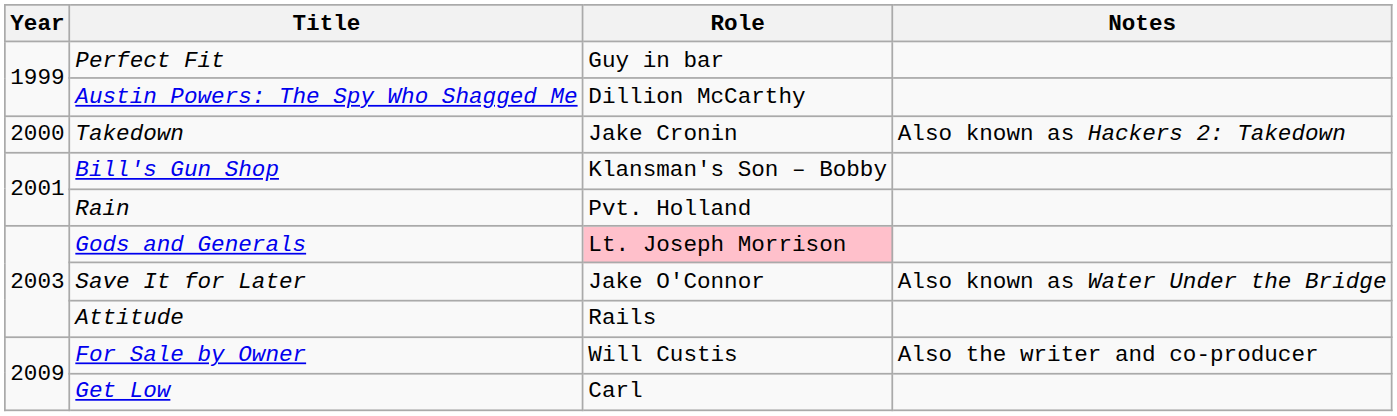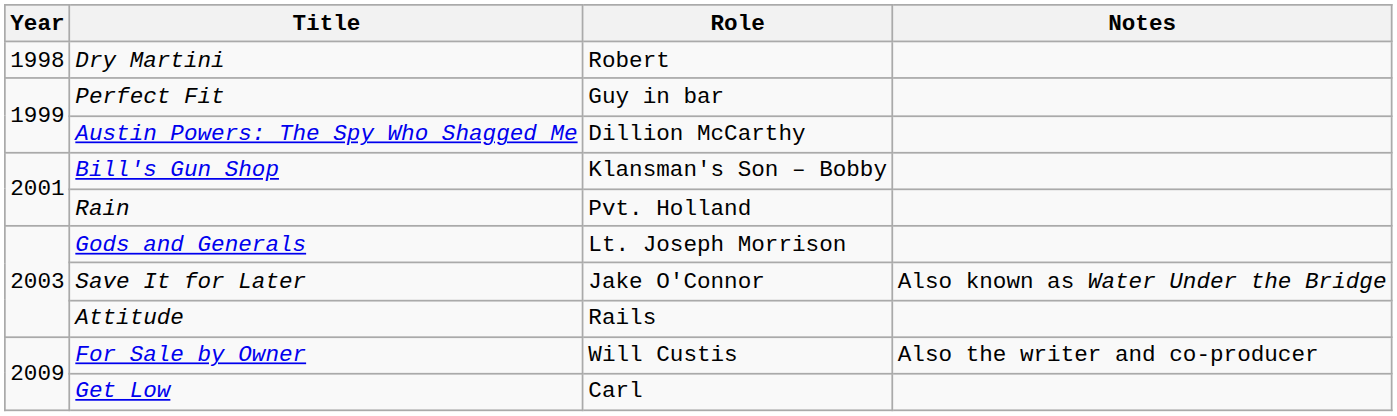+ row: 1998 | Dry Martini | Robert
- row: 2000 | Takedown | Jake Cronin | Also known as Hackers 2: Takedown
Gods and Generals | Role: pink background -> no background
